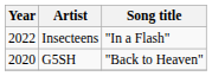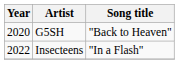rows swapped: G5SH <-> Insecteens
